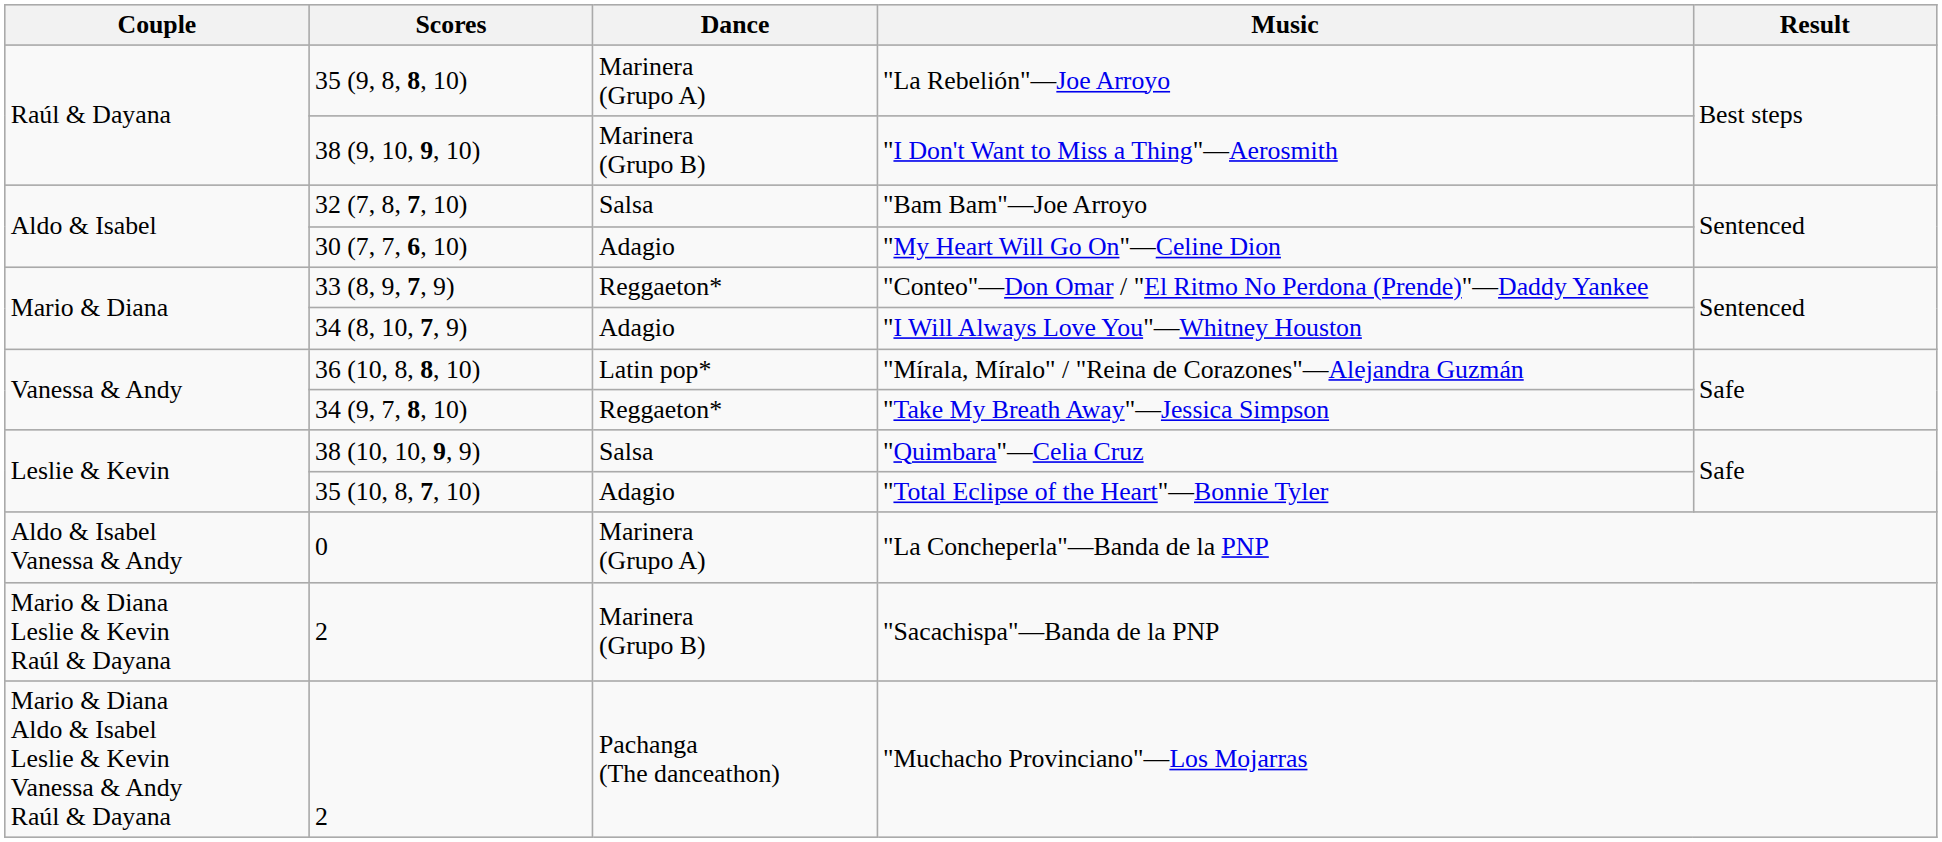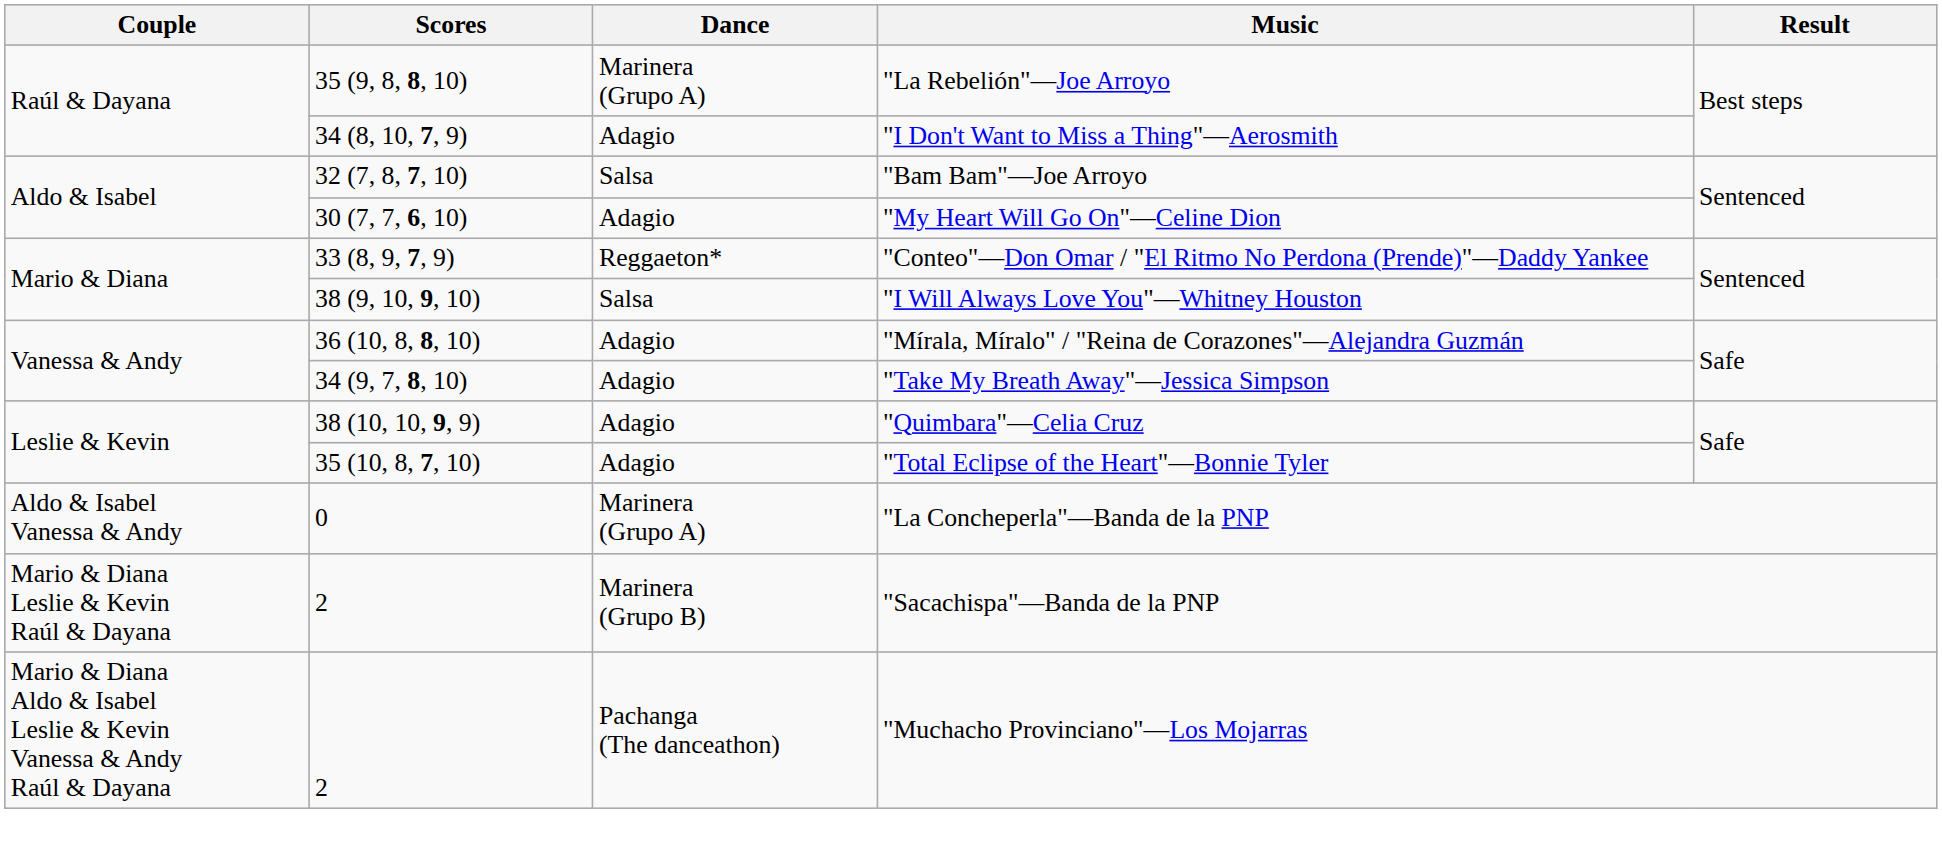"I Don't Want to Miss a Thing"—Aerosmith | Scores: 38 (9, 10, 9, 10) -> 34 (8, 10, 7, 9)
"I Don't Want to Miss a Thing"—Aerosmith | Dance: Marinera (Grupo B) -> Adagio
"I Will Always Love You"—Whitney Houston | Scores: 34 (8, 10, 7, 9) -> 38 (9, 10, 9, 10)
"I Will Always Love You"—Whitney Houston | Dance: Adagio -> Salsa
"Mírala, Míralo" / "Reina de Corazones"—Alejandra Guzmán | Dance: Latin pop* -> Adagio
"Take My Breath Away"—Jessica Simpson | Dance: Reggaeton* -> Adagio
"Quimbara"—Celia Cruz | Dance: Salsa -> Adagio
